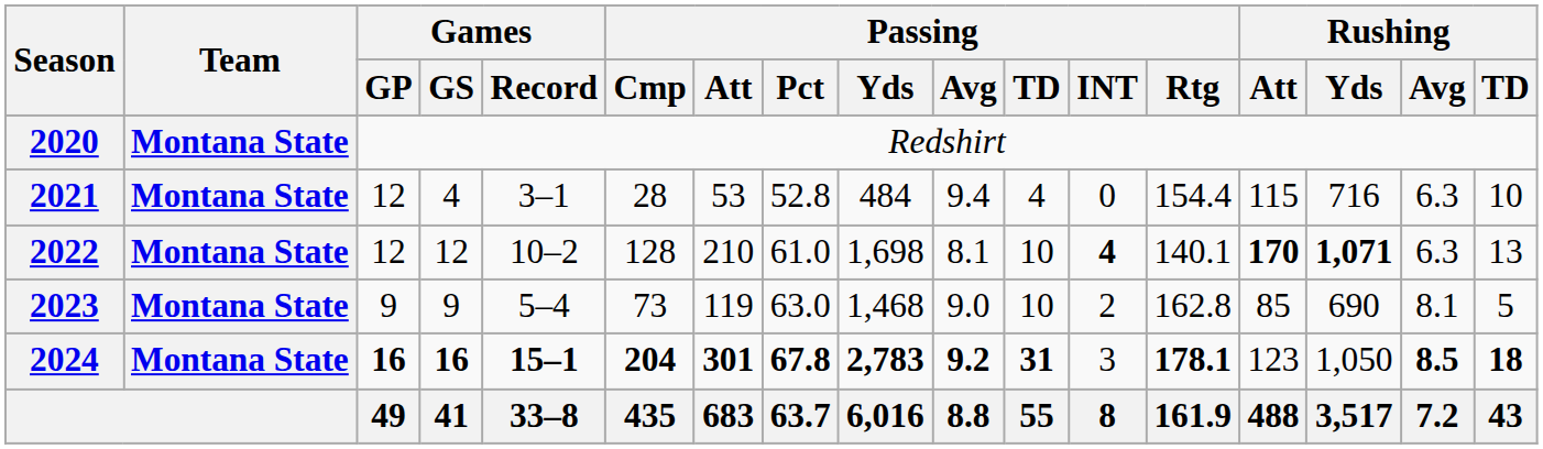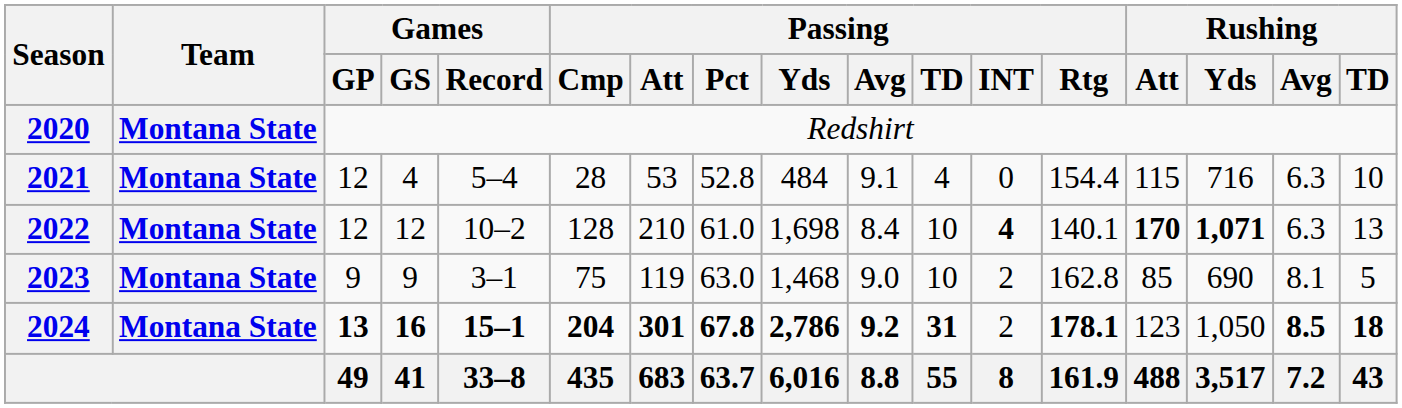2021 | Games / Record: 3–1 -> 5–4
2021 | Passing / Avg: 9.4 -> 9.1
2022 | Passing / Avg: 8.1 -> 8.4
2023 | Games / Record: 5–4 -> 3–1
2023 | Passing / Cmp: 73 -> 75
2024 | Games / GP: 16 -> 13
2024 | Passing / Yds: 2,783 -> 2,786
2024 | Passing / INT: 3 -> 2
